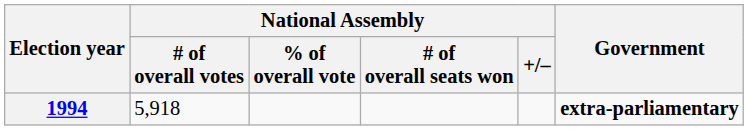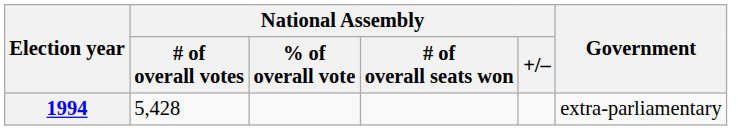1994 | National Assembly / # of overall votes: 5,918 -> 5,428
1994 | Government: bold -> normal
